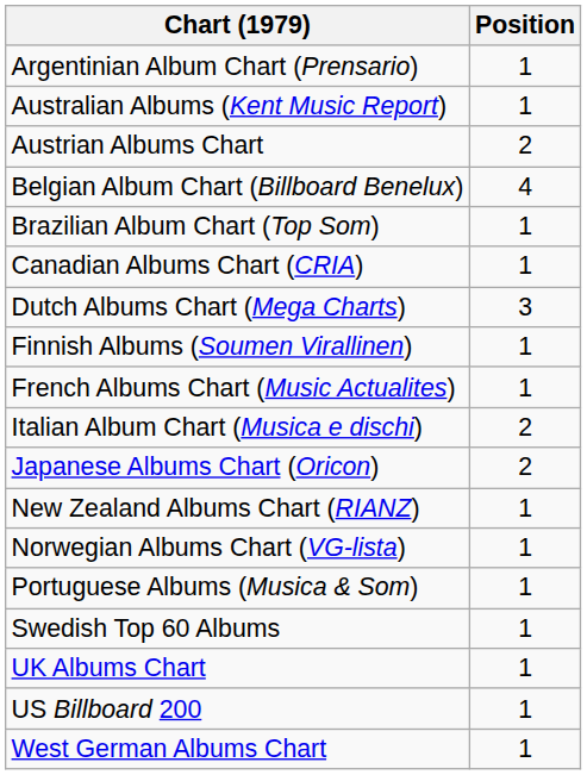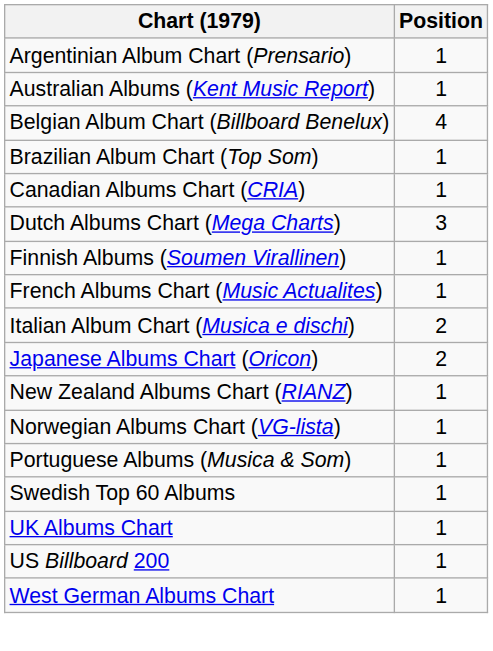- row: Austrian Albums Chart | 2
